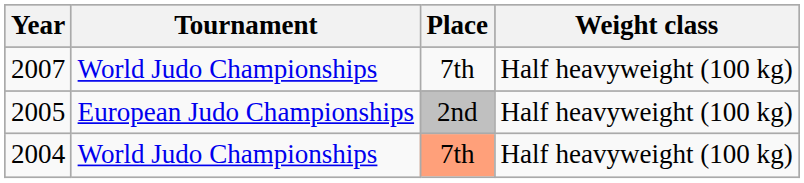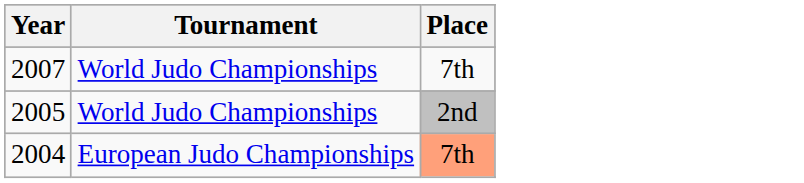- column: Weight class | Half heavyweight (100 kg) | Half heavyweight (100 kg) | Half heavyweight (100 kg)
2005 | Tournament: European Judo Championships -> World Judo Championships
2004 | Tournament: World Judo Championships -> European Judo Championships
